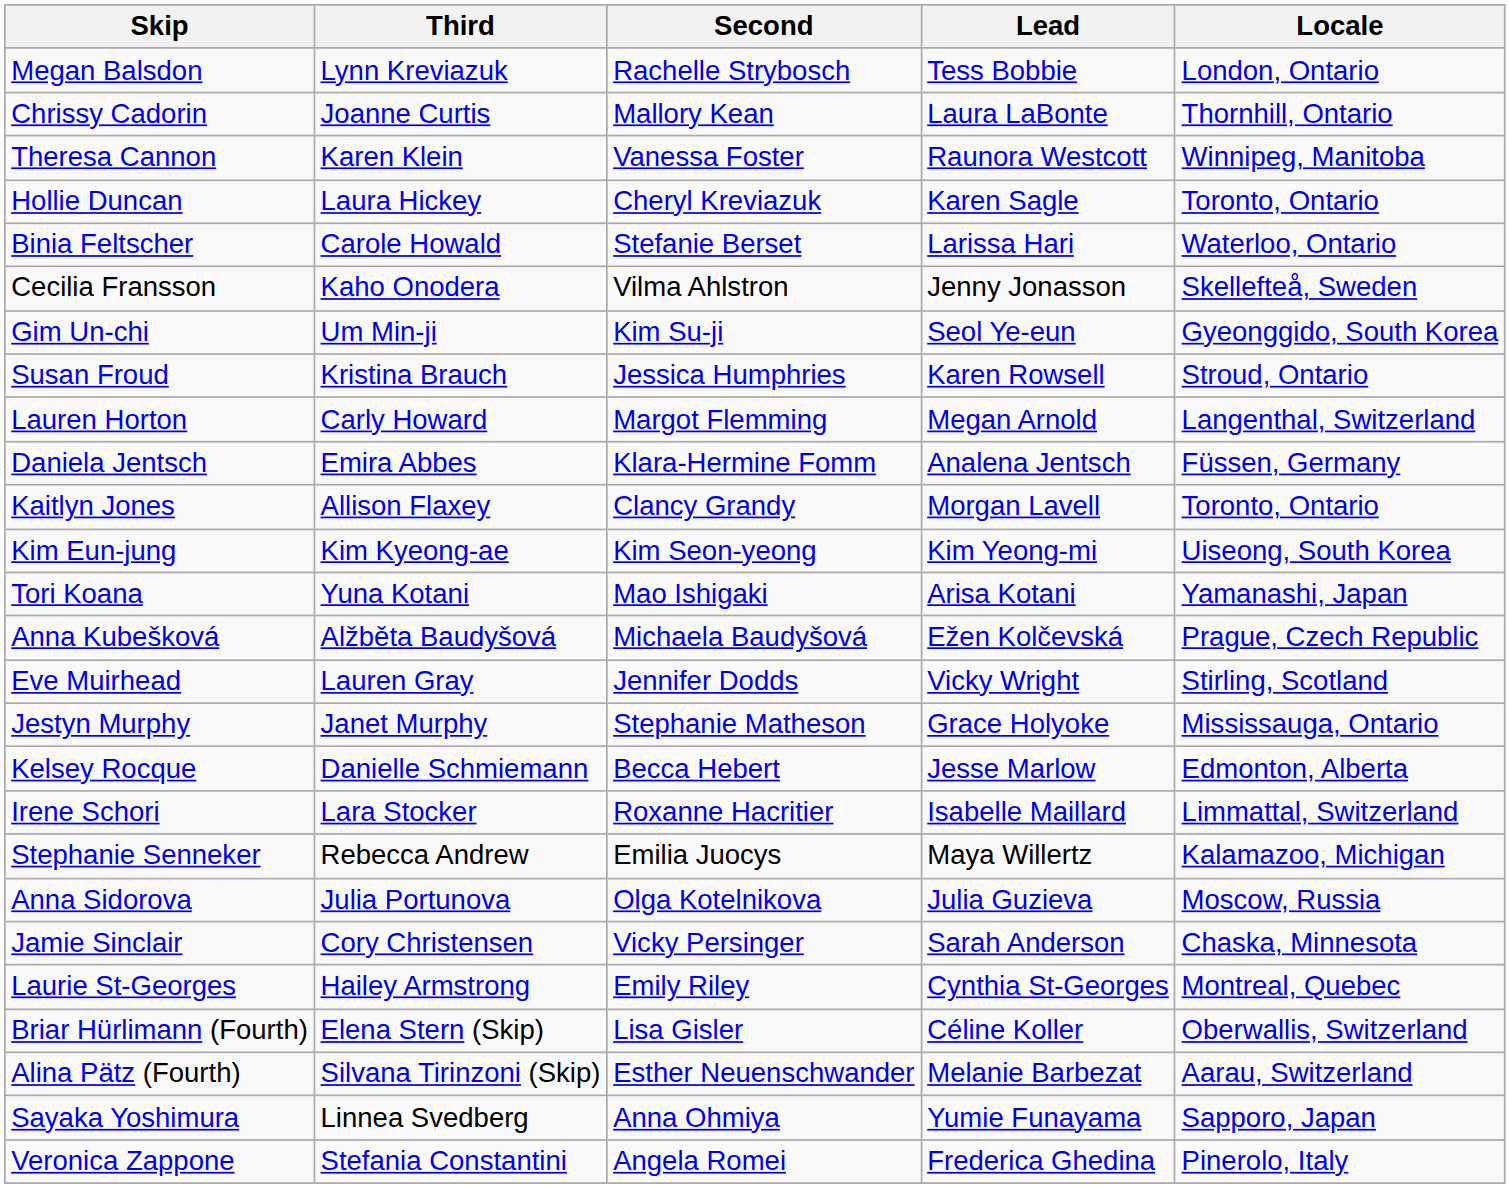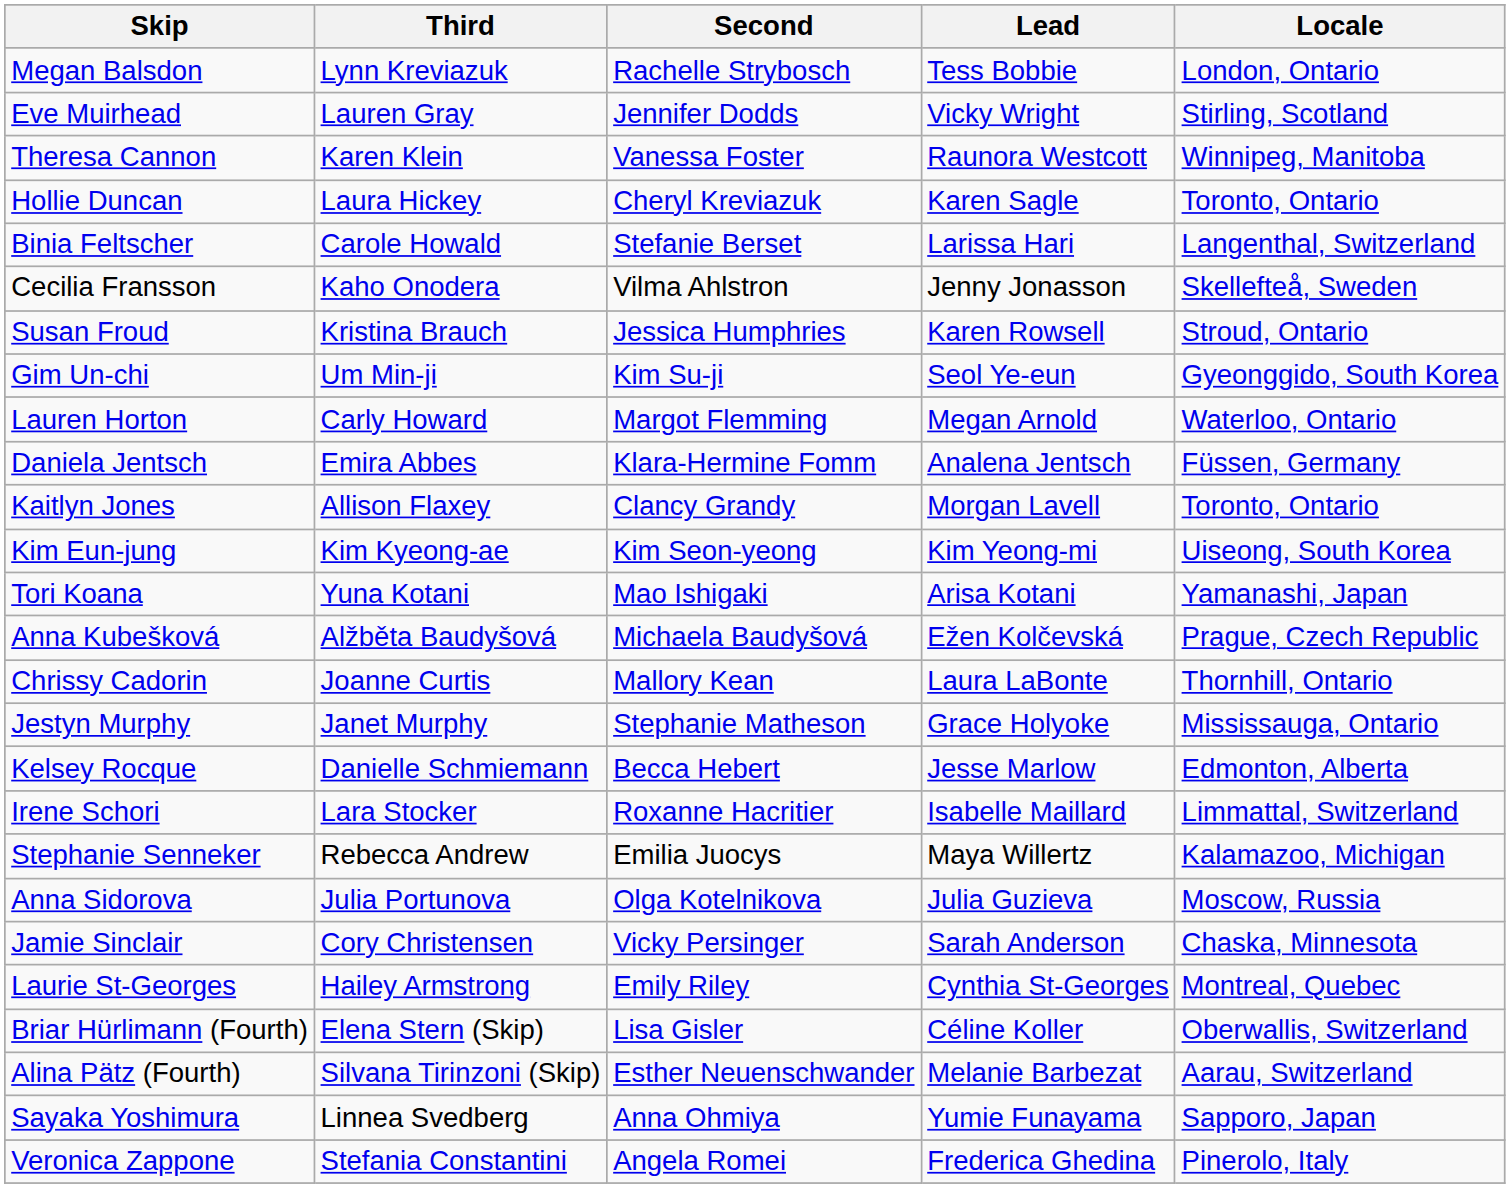rows swapped: Chrissy Cadorin <-> Eve Muirhead
Binia Feltscher | Locale: Waterloo, Ontario -> Langenthal, Switzerland
rows swapped: Susan Froud <-> Gim Un-chi
Lauren Horton | Locale: Langenthal, Switzerland -> Waterloo, Ontario
